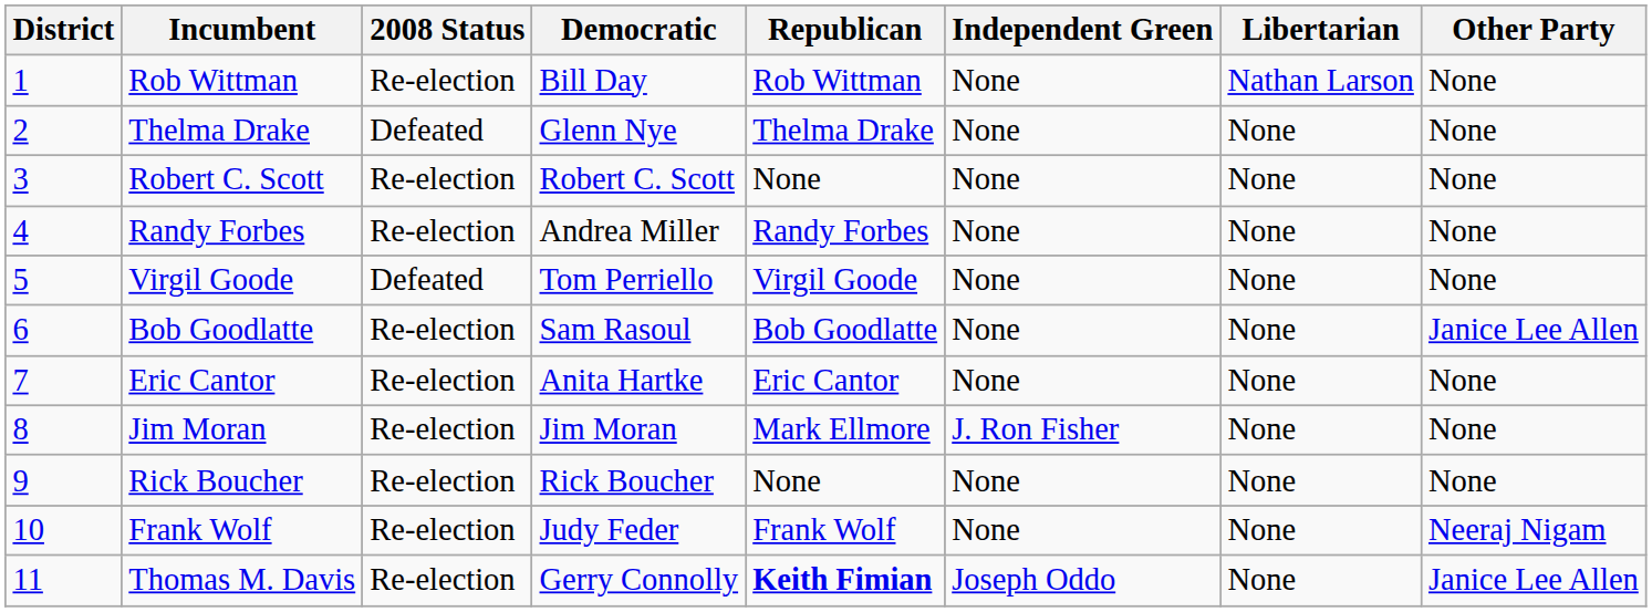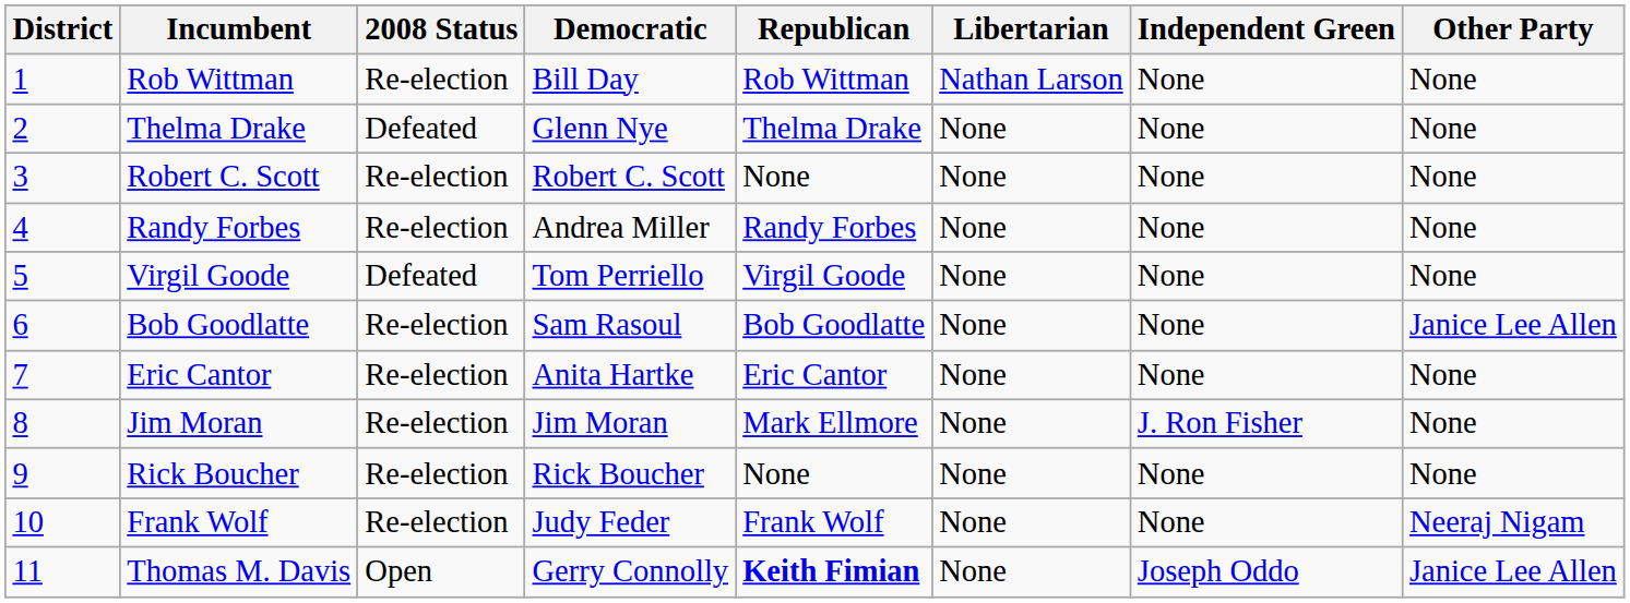columns swapped: Independent Green <-> Libertarian
Thomas M. Davis | 2008 Status: Re-election -> Open
